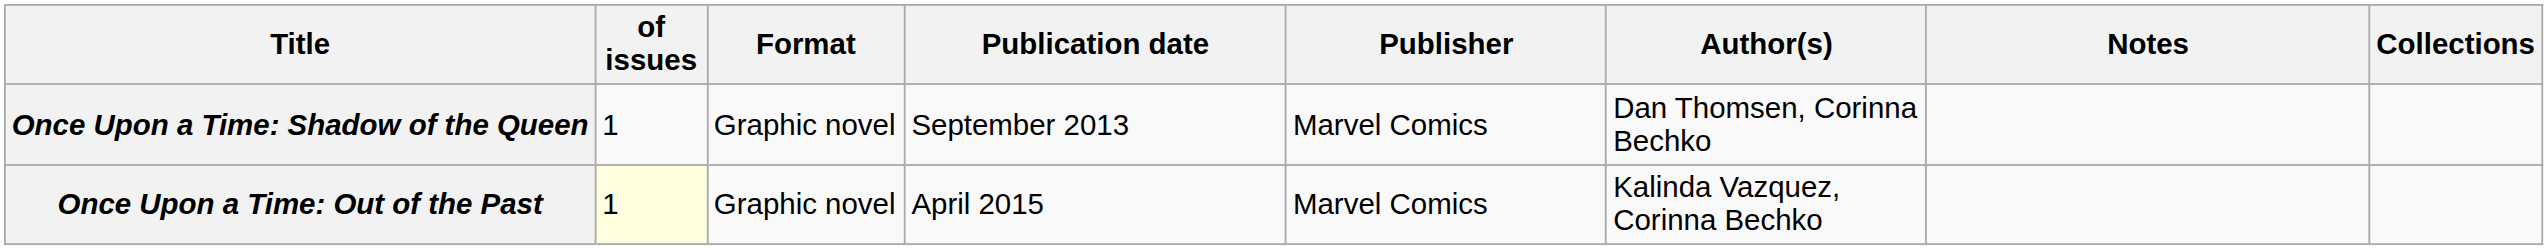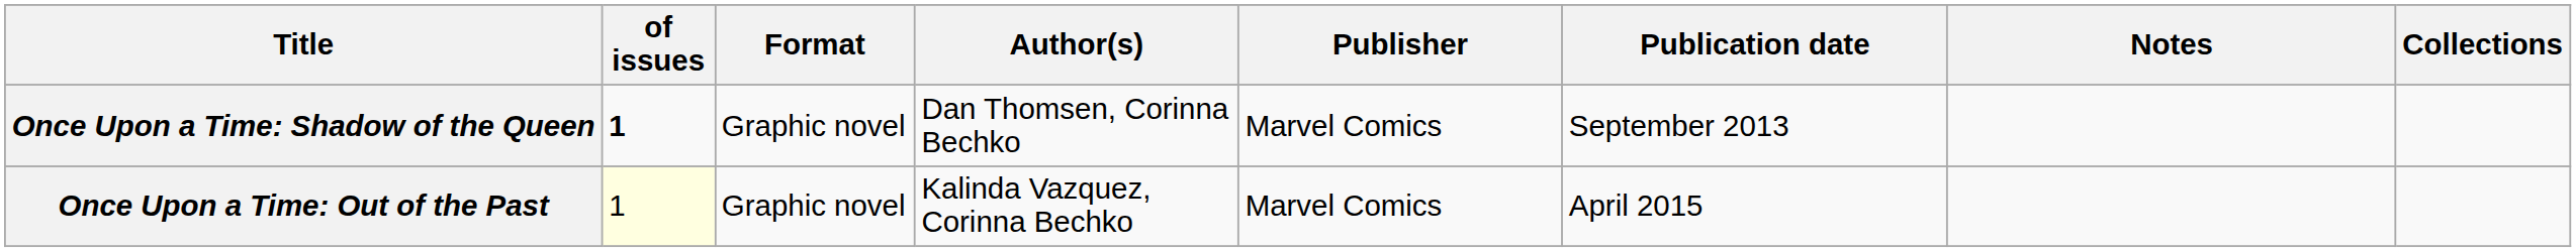columns swapped: Author(s) <-> Publication date
Once Upon a Time: Shadow of the Queen | of issues: normal -> bold
